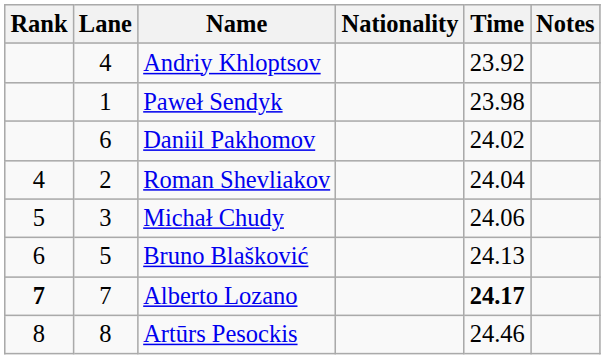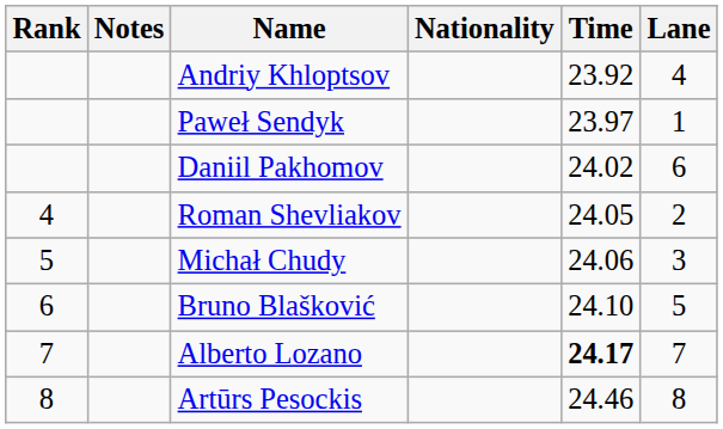columns swapped: Lane <-> Notes
Paweł Sendyk | Time: 23.98 -> 23.97
Roman Shevliakov | Time: 24.04 -> 24.05
Bruno Blašković | Time: 24.13 -> 24.10
Alberto Lozano | Rank: bold -> normal
